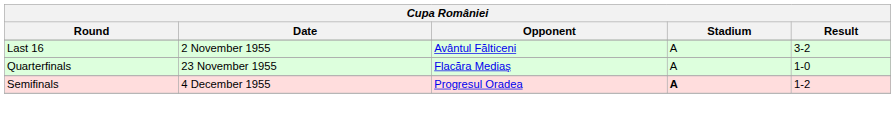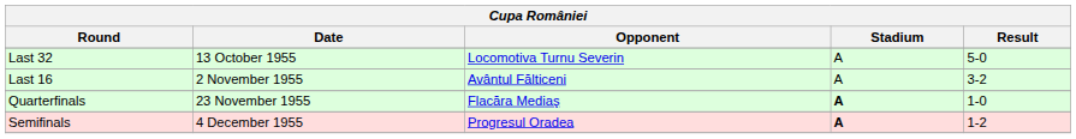+ row: Last 32 | 13 October 1955 | Locomotiva Turnu Severin | A | 5-0
Quarterfinals | Stadium: normal -> bold
